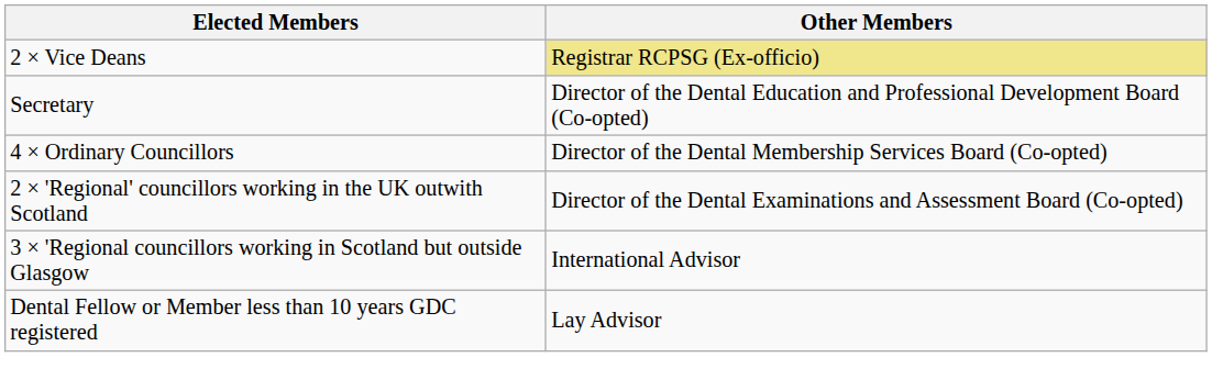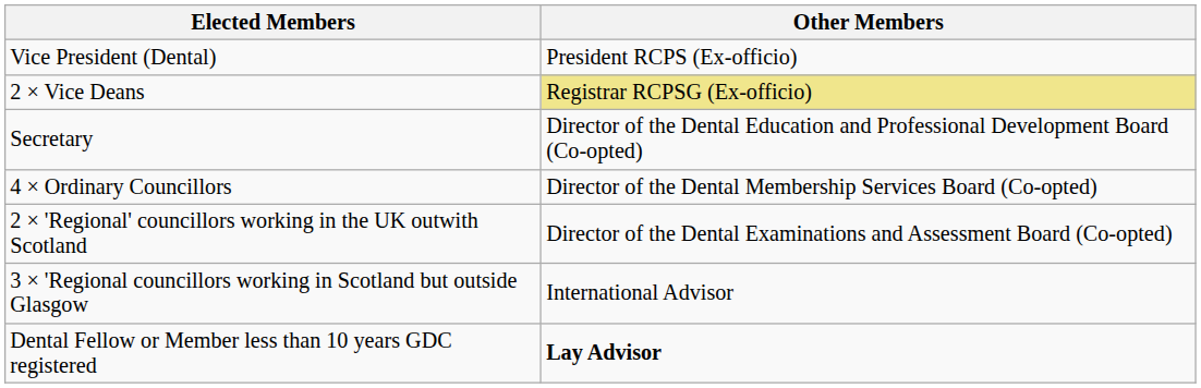+ row: Vice President (Dental) | President RCPS (Ex-officio)
Dental Fellow or Member less than 10 years GDC registered | Other Members: normal -> bold
